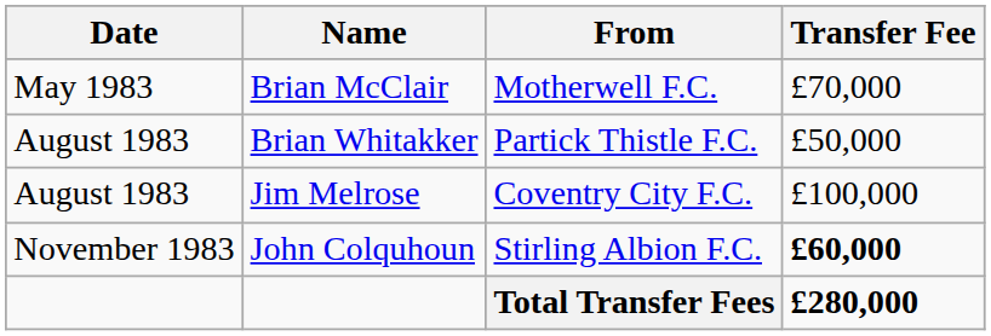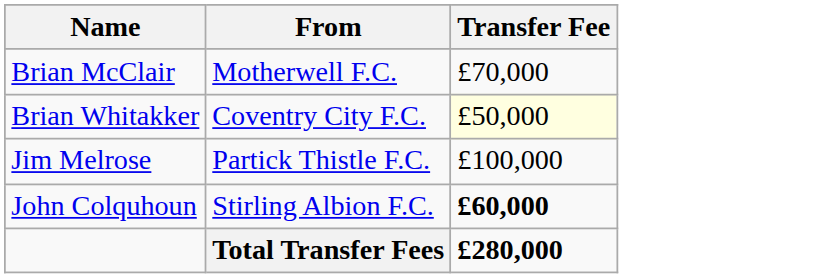- column: Date | May 1983 | August 1983 | August 1983 | November 1983
Brian Whitakker | From: Partick Thistle F.C. -> Coventry City F.C.
Brian Whitakker | Transfer Fee: no background -> lightyellow background
Jim Melrose | From: Coventry City F.C. -> Partick Thistle F.C.
